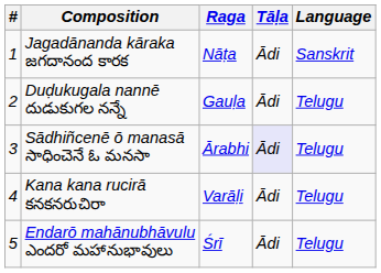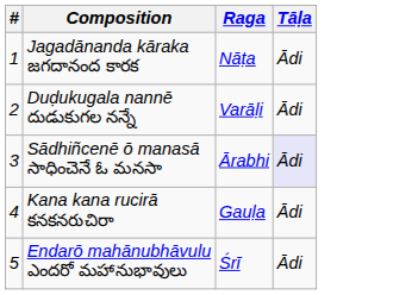- column: Language | Sanskrit | Telugu | Telugu | Telugu | Telugu
Duḍukugala nannē దుడుకుగల నన్నే | Raga: Gauḷa -> Varāḷi
Kana kana rucirā కనకనరుచిరా | Raga: Varāḷi -> Gauḷa
